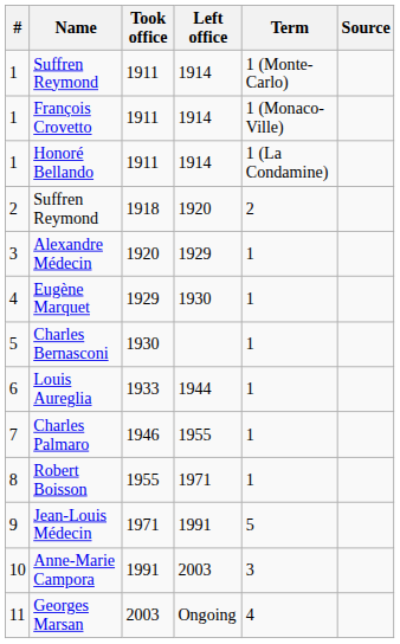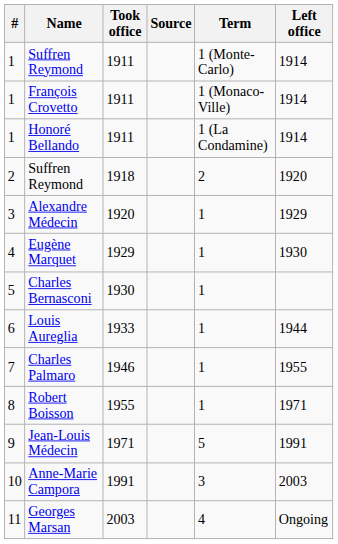columns swapped: Left office <-> Source
